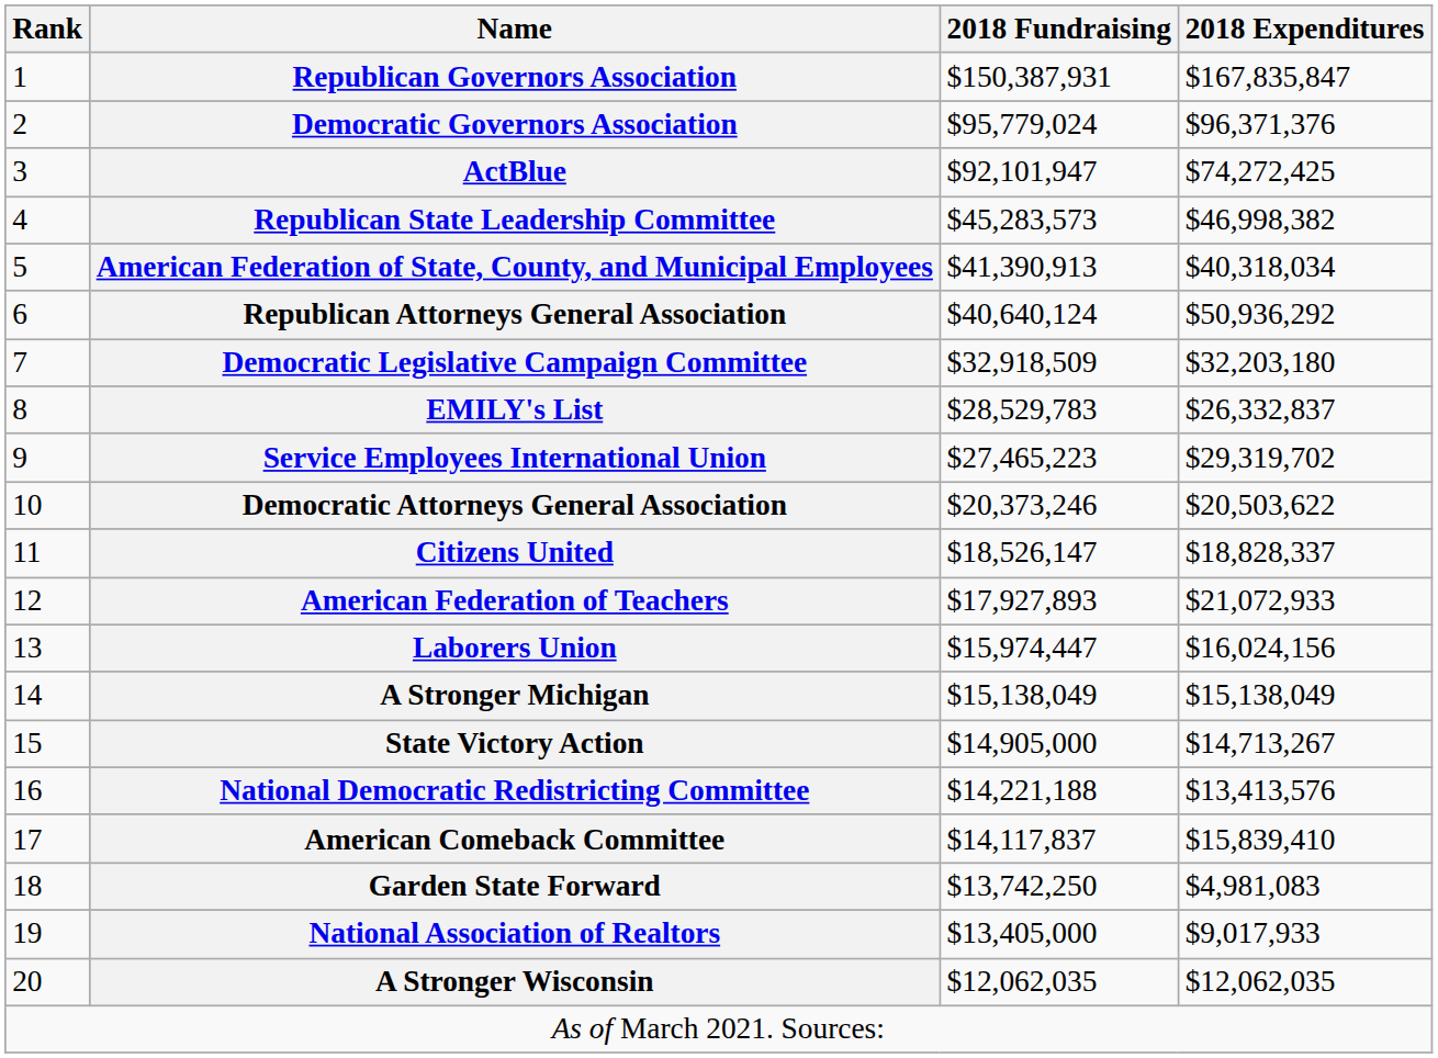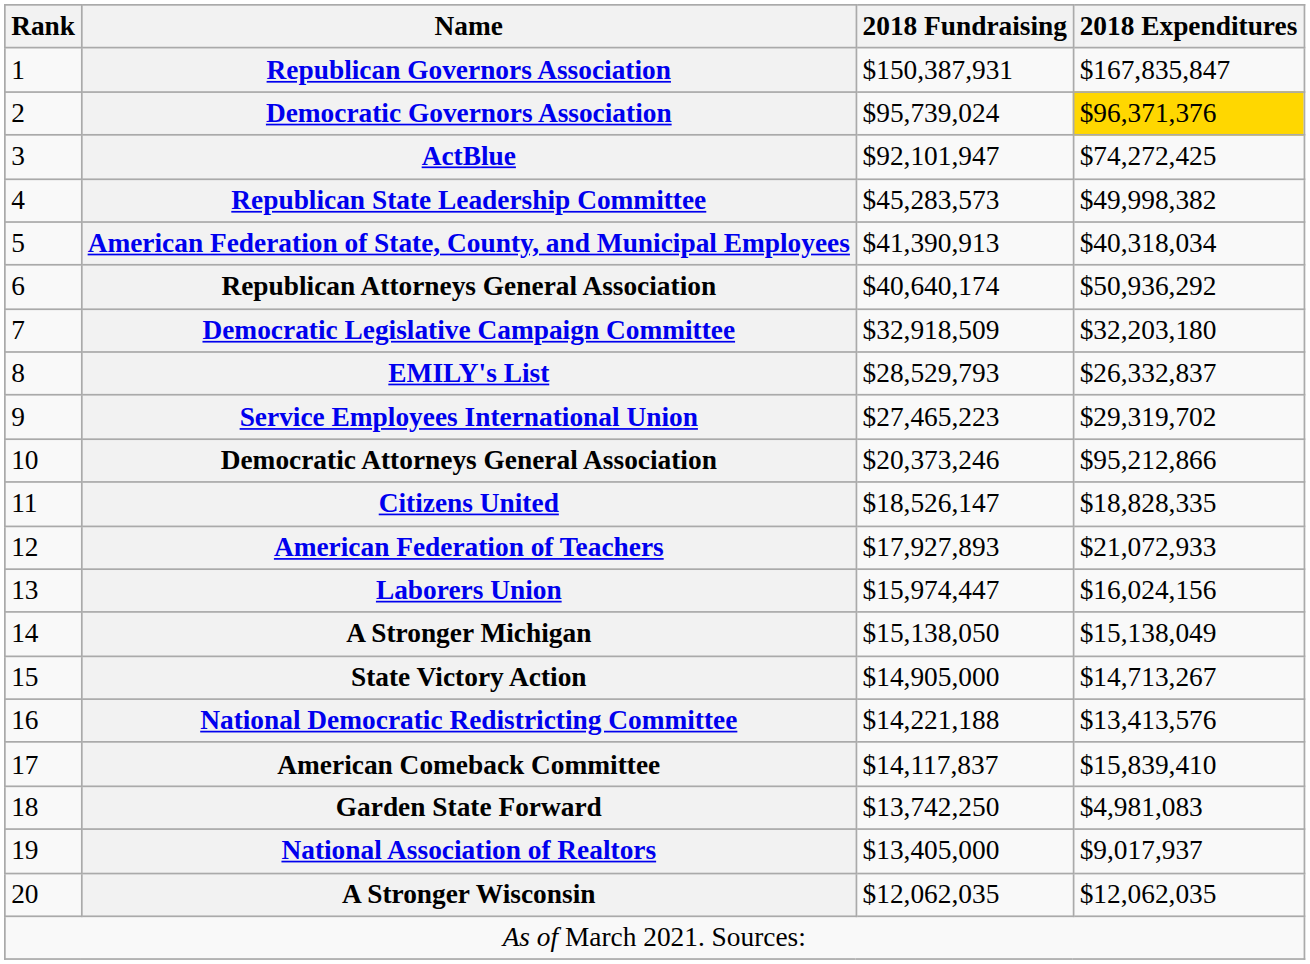Democratic Governors Association | 2018 Fundraising: $95,779,024 -> $95,739,024
Democratic Governors Association | 2018 Expenditures: no background -> gold background
Republican State Leadership Committee | 2018 Expenditures: $46,998,382 -> $49,998,382
Republican Attorneys General Association | 2018 Fundraising: $40,640,124 -> $40,640,174
EMILY's List | 2018 Fundraising: $28,529,783 -> $28,529,793
Democratic Attorneys General Association | 2018 Expenditures: $20,503,622 -> $95,212,866
Citizens United | 2018 Expenditures: $18,828,337 -> $18,828,335
A Stronger Michigan | 2018 Fundraising: $15,138,049 -> $15,138,050
National Association of Realtors | 2018 Expenditures: $9,017,933 -> $9,017,937
